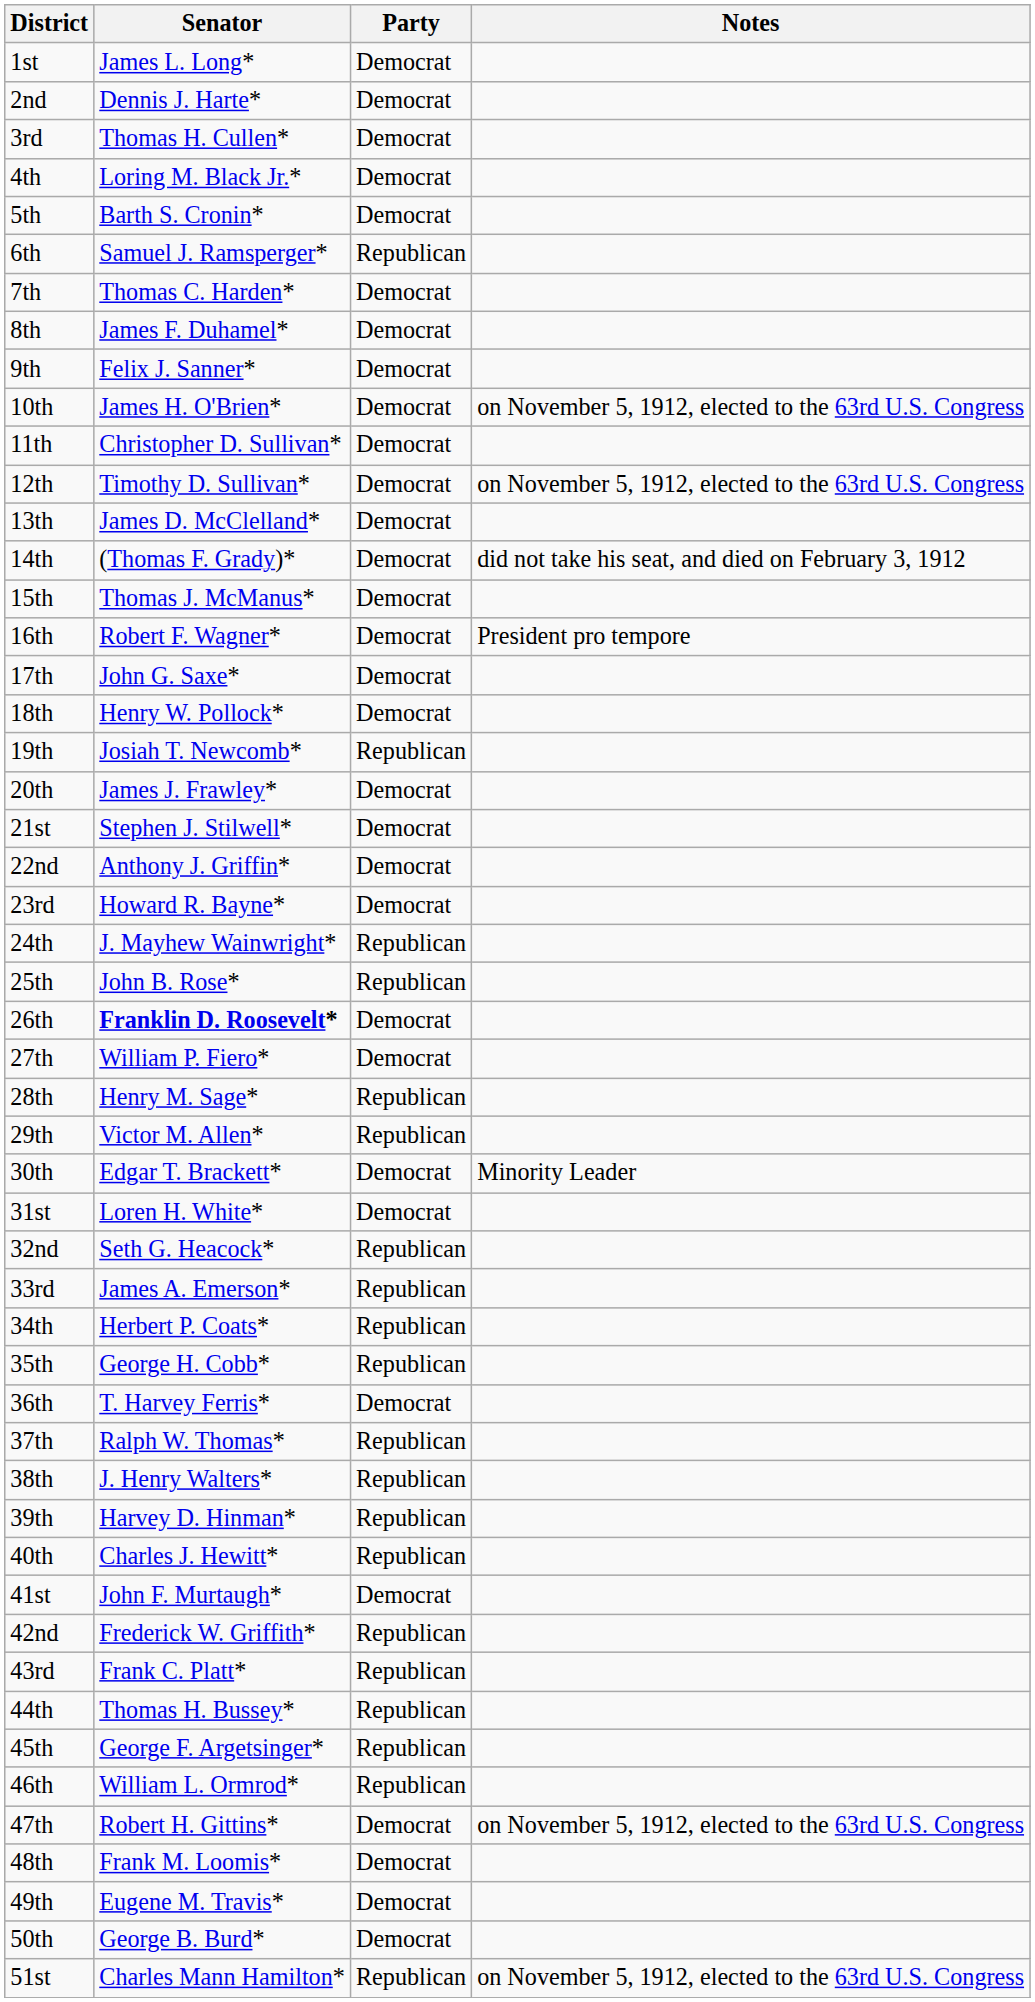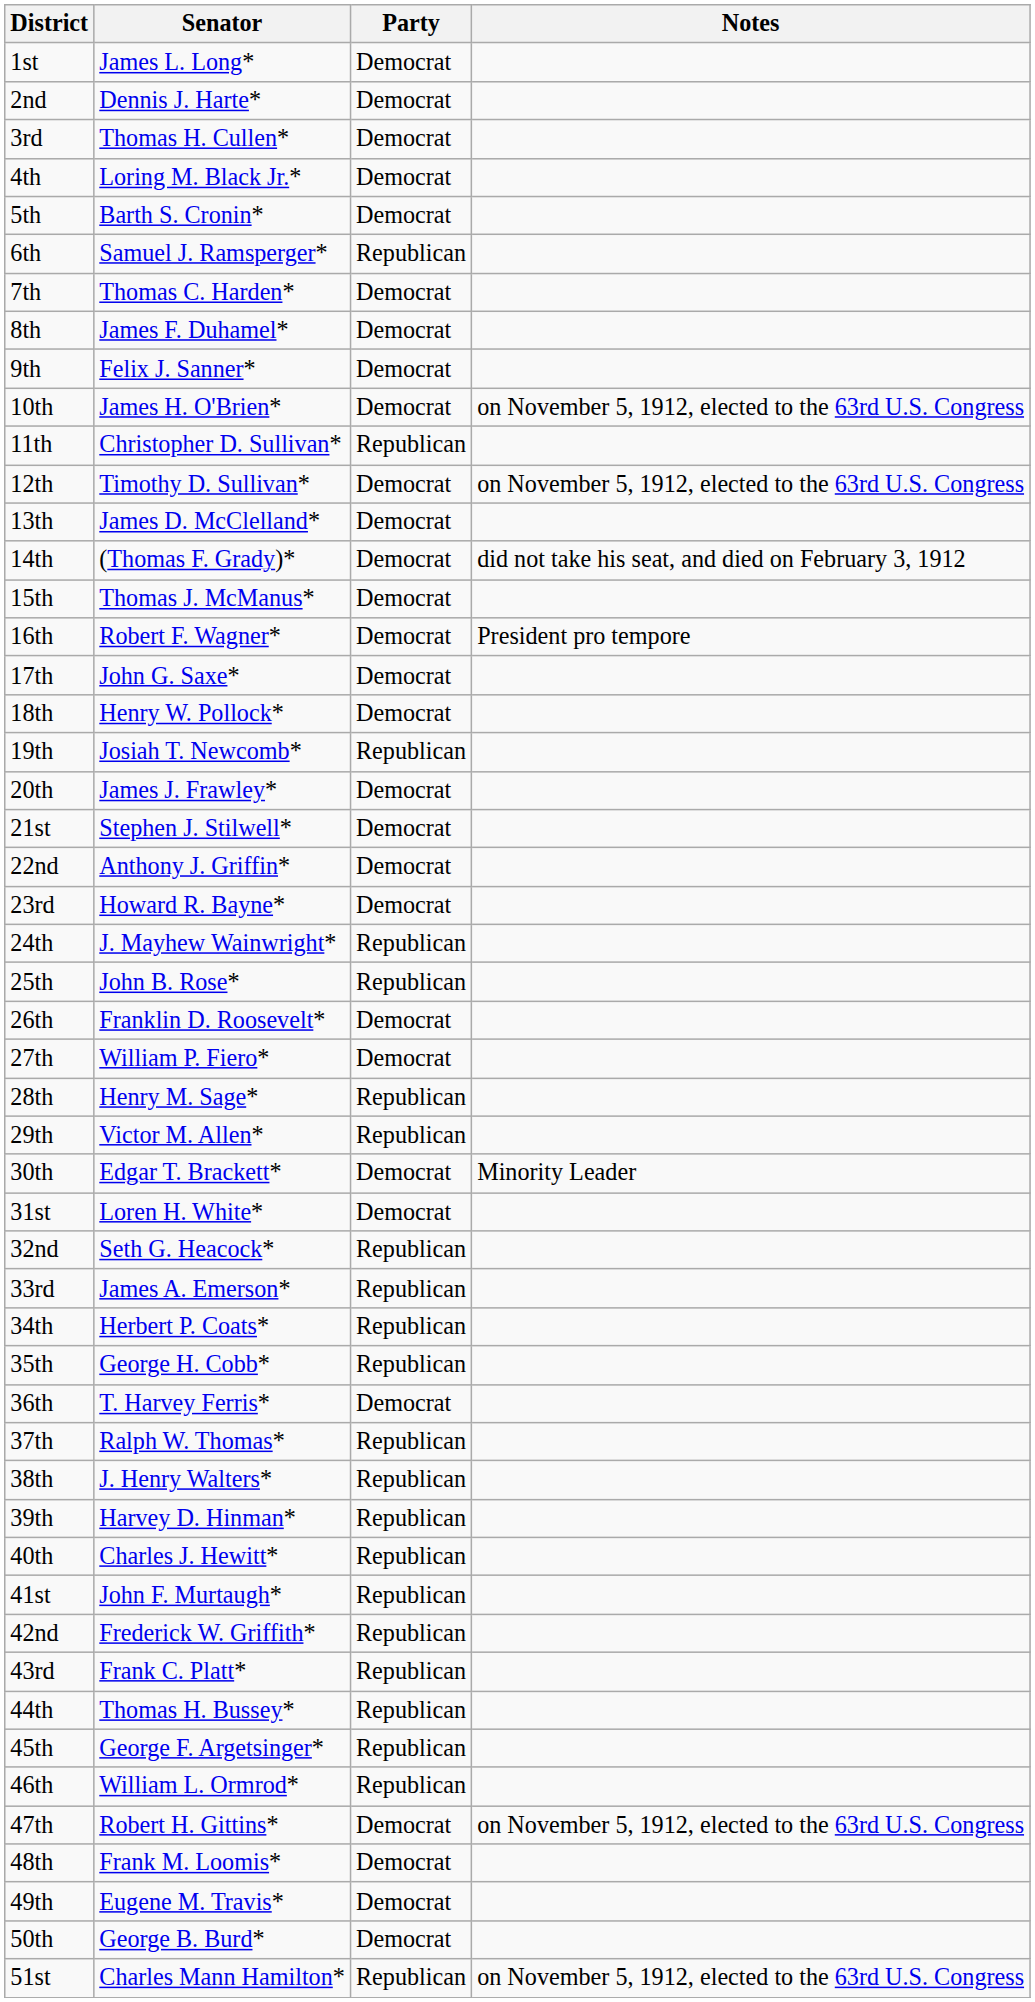11th | Party: Democrat -> Republican
26th | Senator: bold -> normal
41st | Party: Democrat -> Republican
